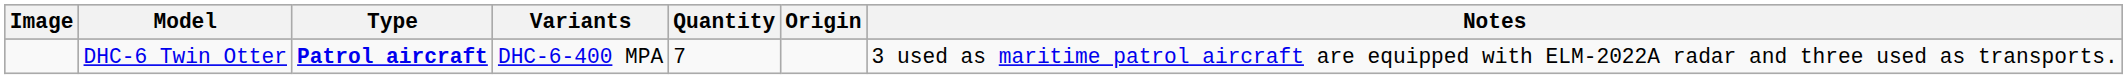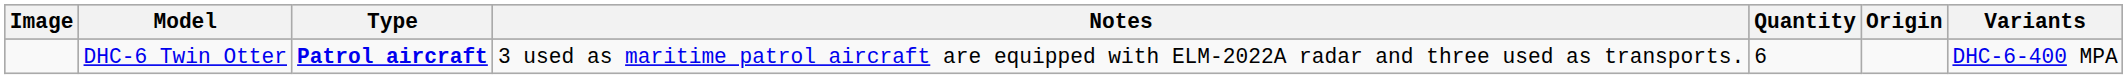columns swapped: Variants <-> Notes
DHC-6 Twin Otter | Quantity: 7 -> 6
